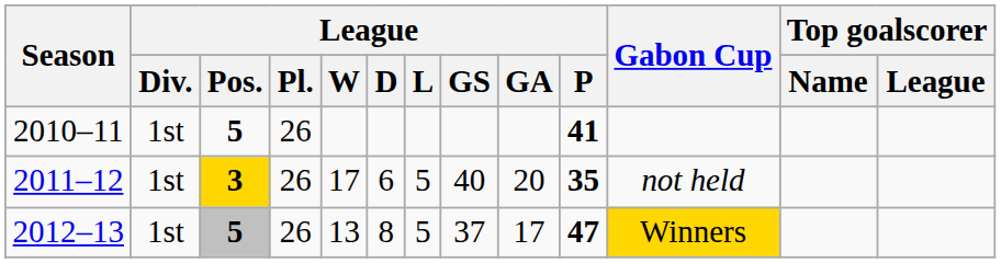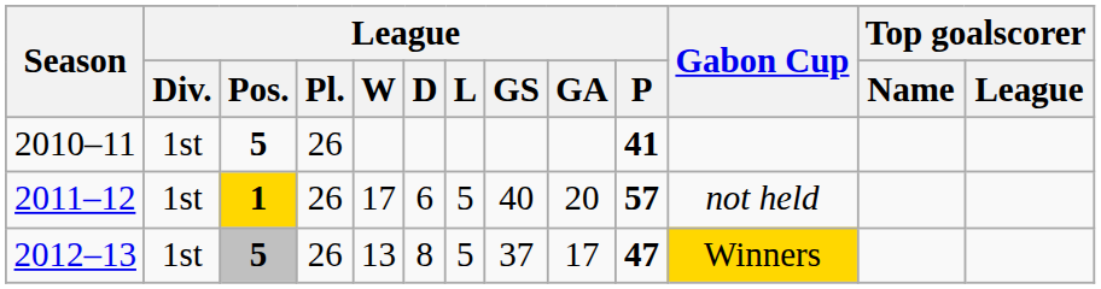2011–12 | League / Pos.: 3 -> 1
2011–12 | League / P: 35 -> 57
